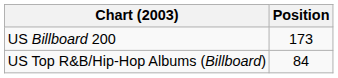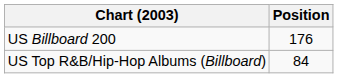US Billboard 200 | Position: 173 -> 176
